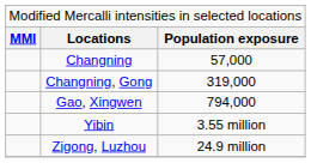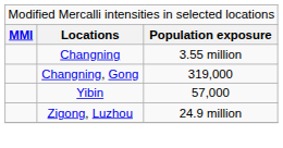Changning | column 3: 57,000 -> 3.55 million
- row: Gao, Xingwen | 794,000
Yibin | column 3: 3.55 million -> 57,000
